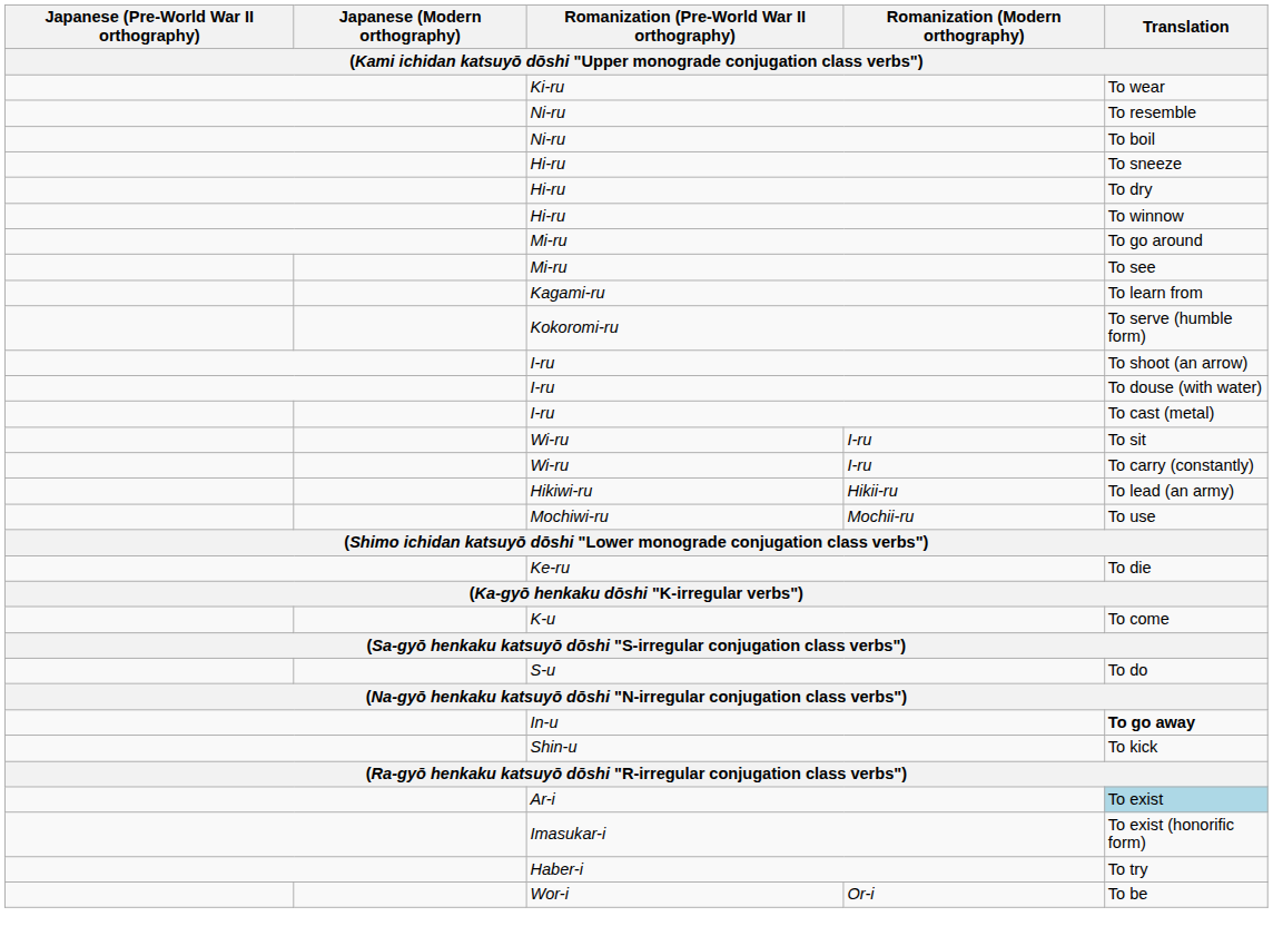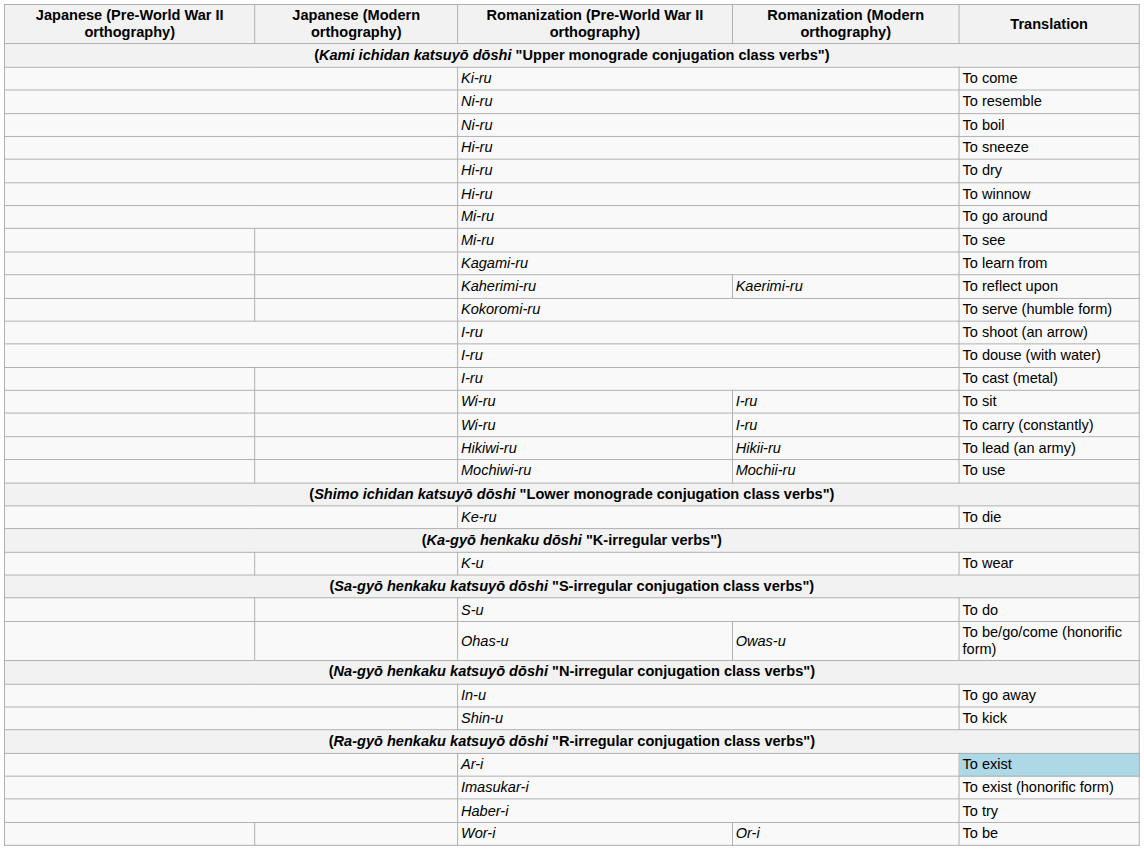Ki-ru | Translation: To wear -> To come
+ row: Kaherimi-ru | Kaerimi-ru | To reflect upon
K-u | Translation: To come -> To wear
+ row: Ohas-u | Owas-u | To be/go/come (honorific form)
In-u | Translation: bold -> normal
